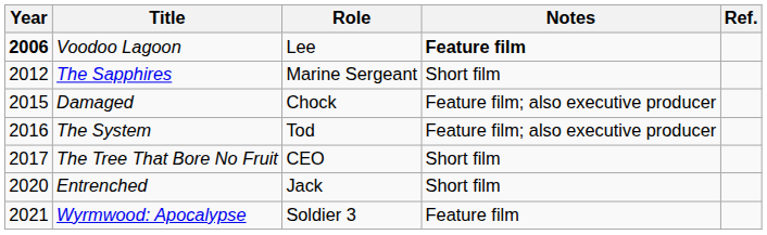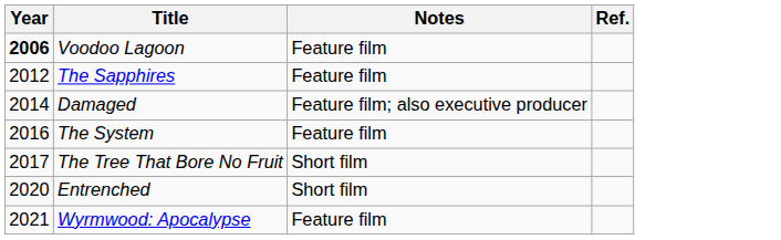- column: Role | Lee | Marine Sergeant | Chock | Tod | CEO | Jack | Soldier 3
Voodoo Lagoon | Notes: bold -> normal
The Sapphires | Notes: Short film -> Feature film
Damaged | Year: 2015 -> 2014
The System | Notes: Feature film; also executive producer -> Feature film
